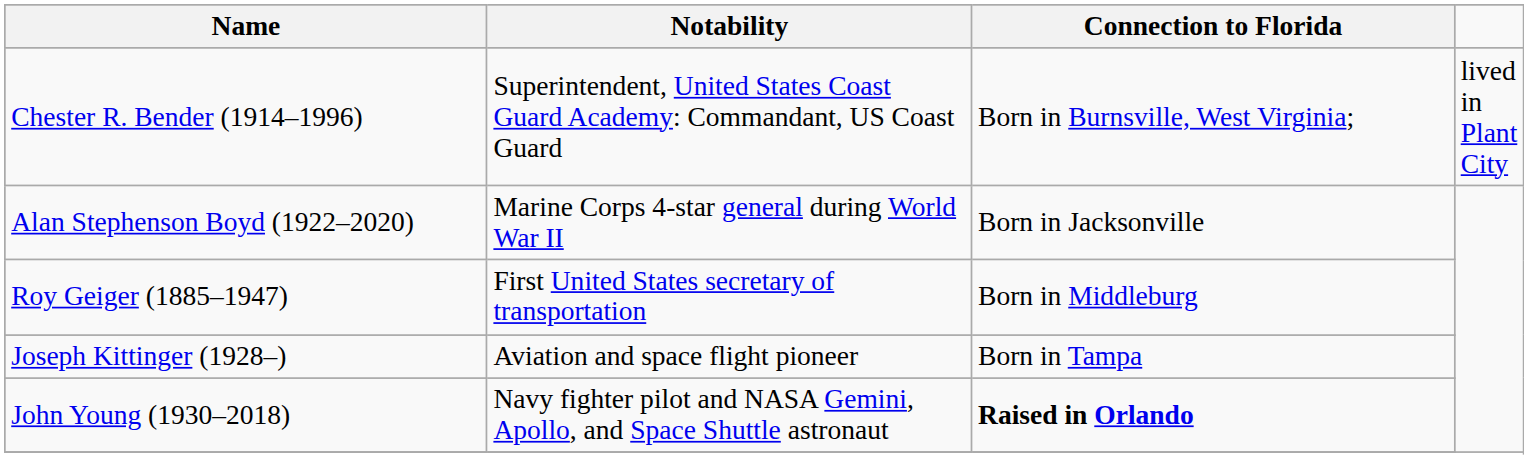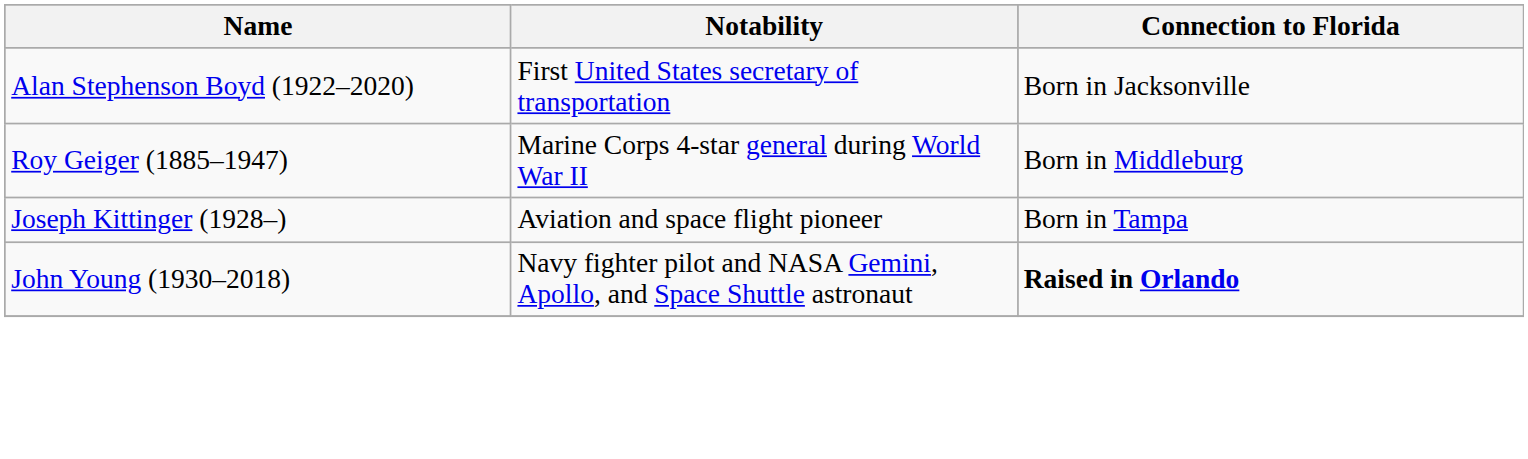- row: Chester R. Bender (1914–1996) | Superintendent, United States Coast Guard Academy: Commandant, US Coast Guard | Born in Burnsville, West Virginia; | lived in Plant City
Alan Stephenson Boyd (1922–2020) | Notability: Marine Corps 4-star general during World War II -> First United States secretary of transportation
Roy Geiger (1885–1947) | Notability: First United States secretary of transportation -> Marine Corps 4-star general during World War II
